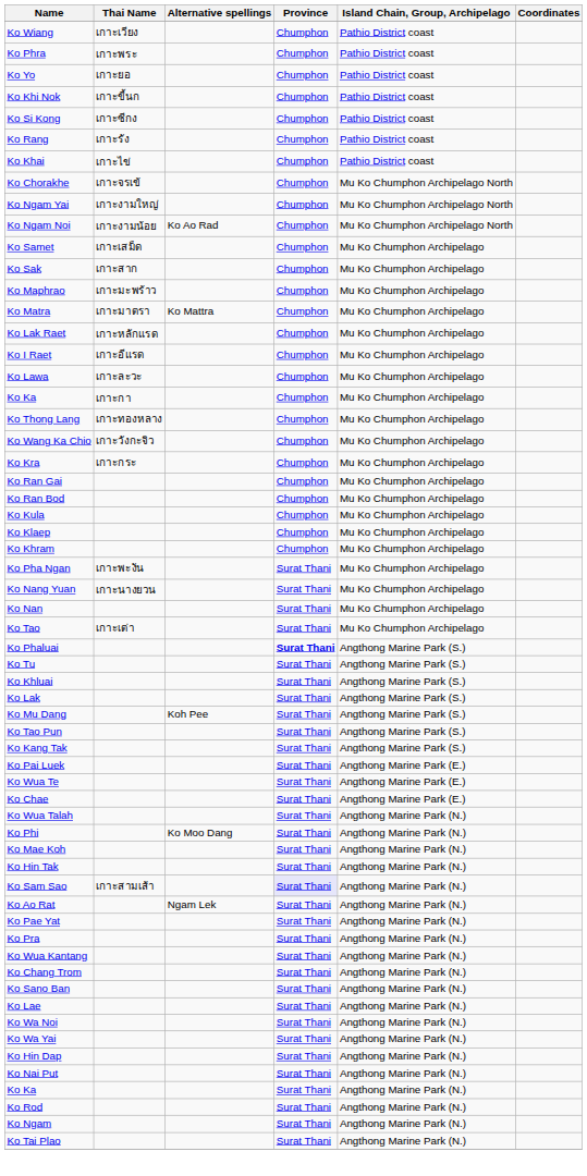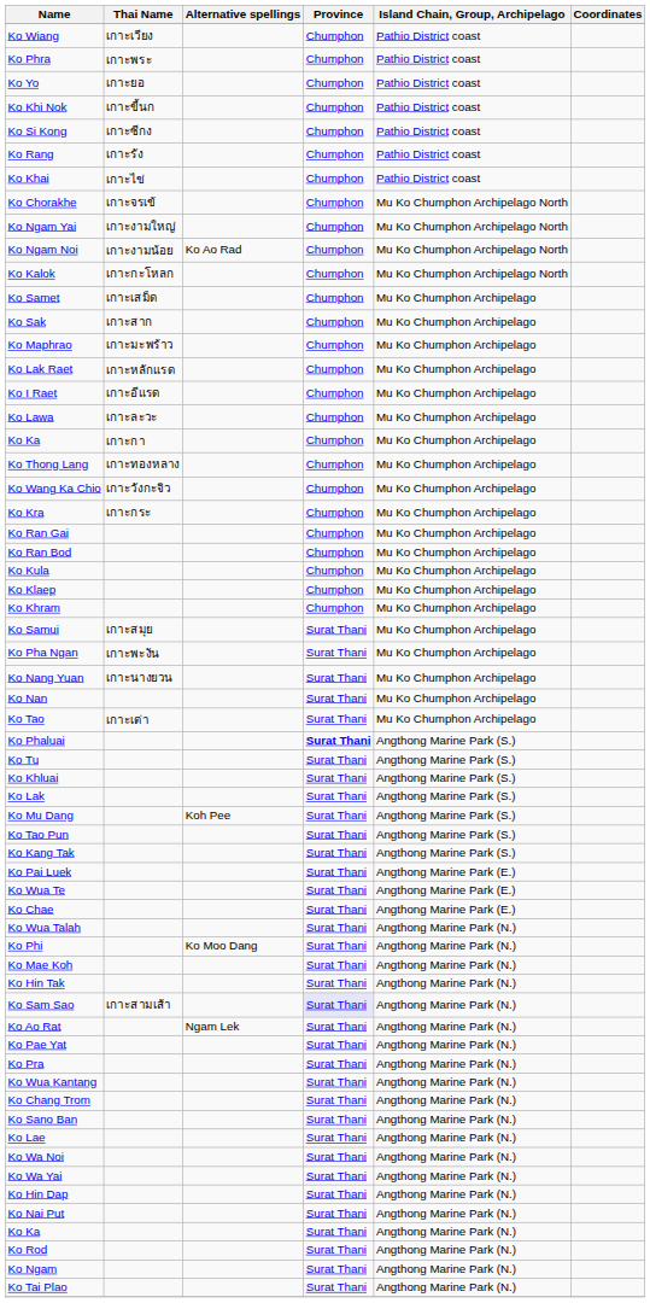+ row: Ko Kalok | เกาะกะโหลก | Chumphon | Mu Ko Chumphon Archipelago North
- row: Ko Matra | เกาะมาตรา | Ko Mattra | Chumphon | Mu Ko Chumphon Archipelago
+ row: Ko Samui | เกาะสมุย | Surat Thani | Mu Ko Chumphon Archipelago
